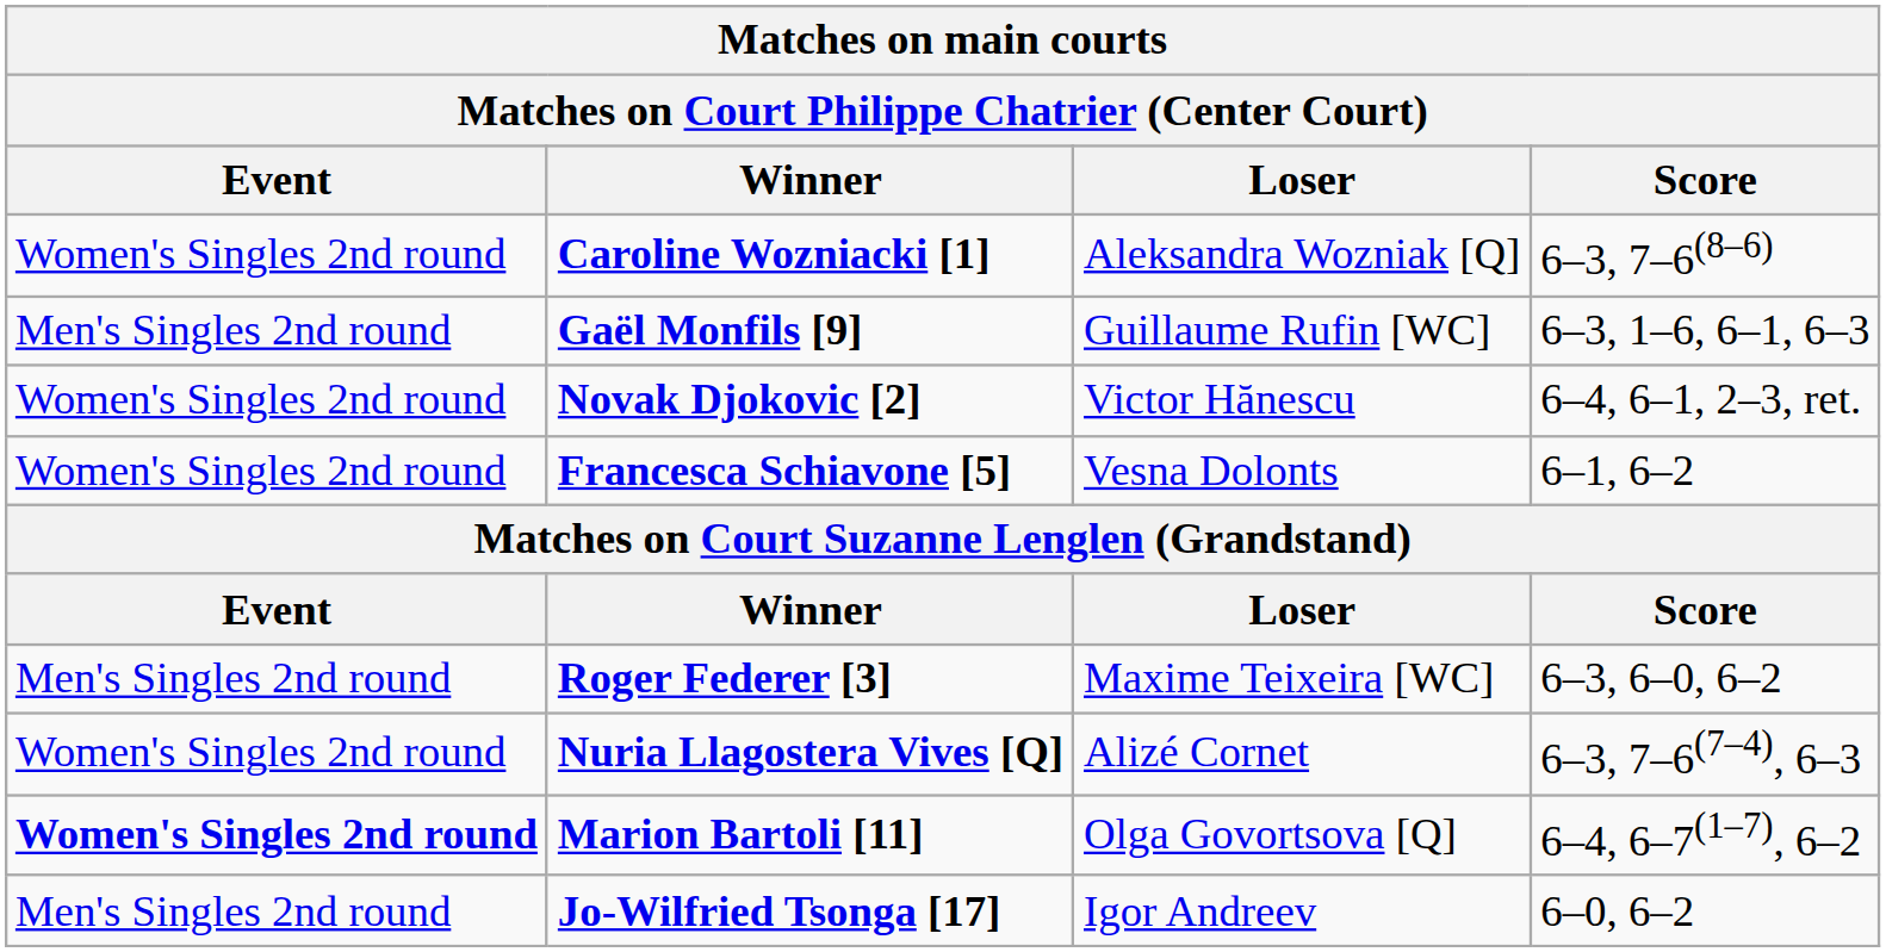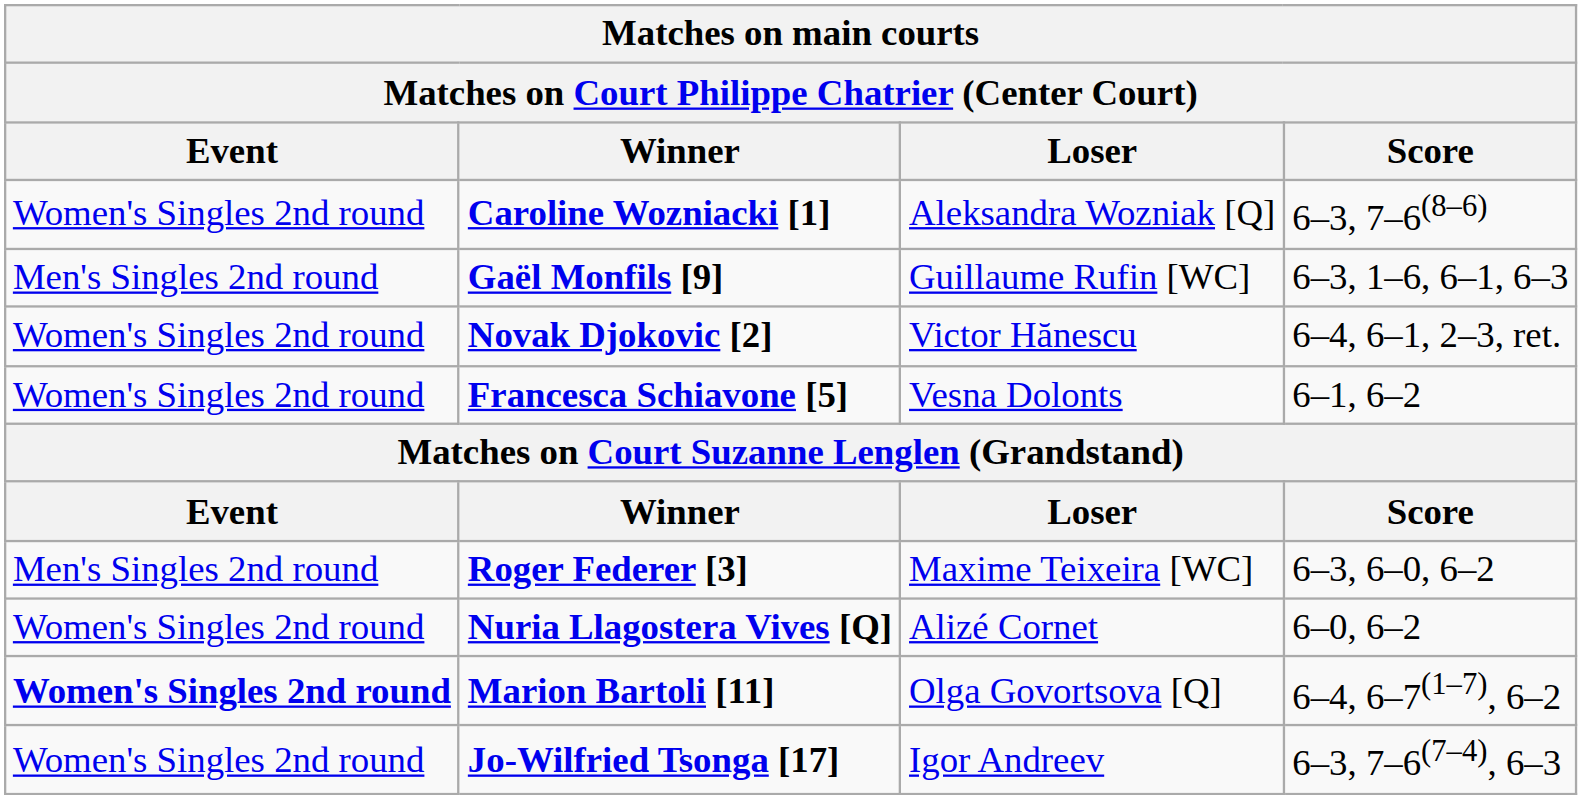Nuria Llagostera Vives [Q] | Score: 6–3, 7–6(7–4), 6–3 -> 6–0, 6–2
Jo-Wilfried Tsonga [17] | Event: Men's Singles 2nd round -> Women's Singles 2nd round
Jo-Wilfried Tsonga [17] | Score: 6–0, 6–2 -> 6–3, 7–6(7–4), 6–3
